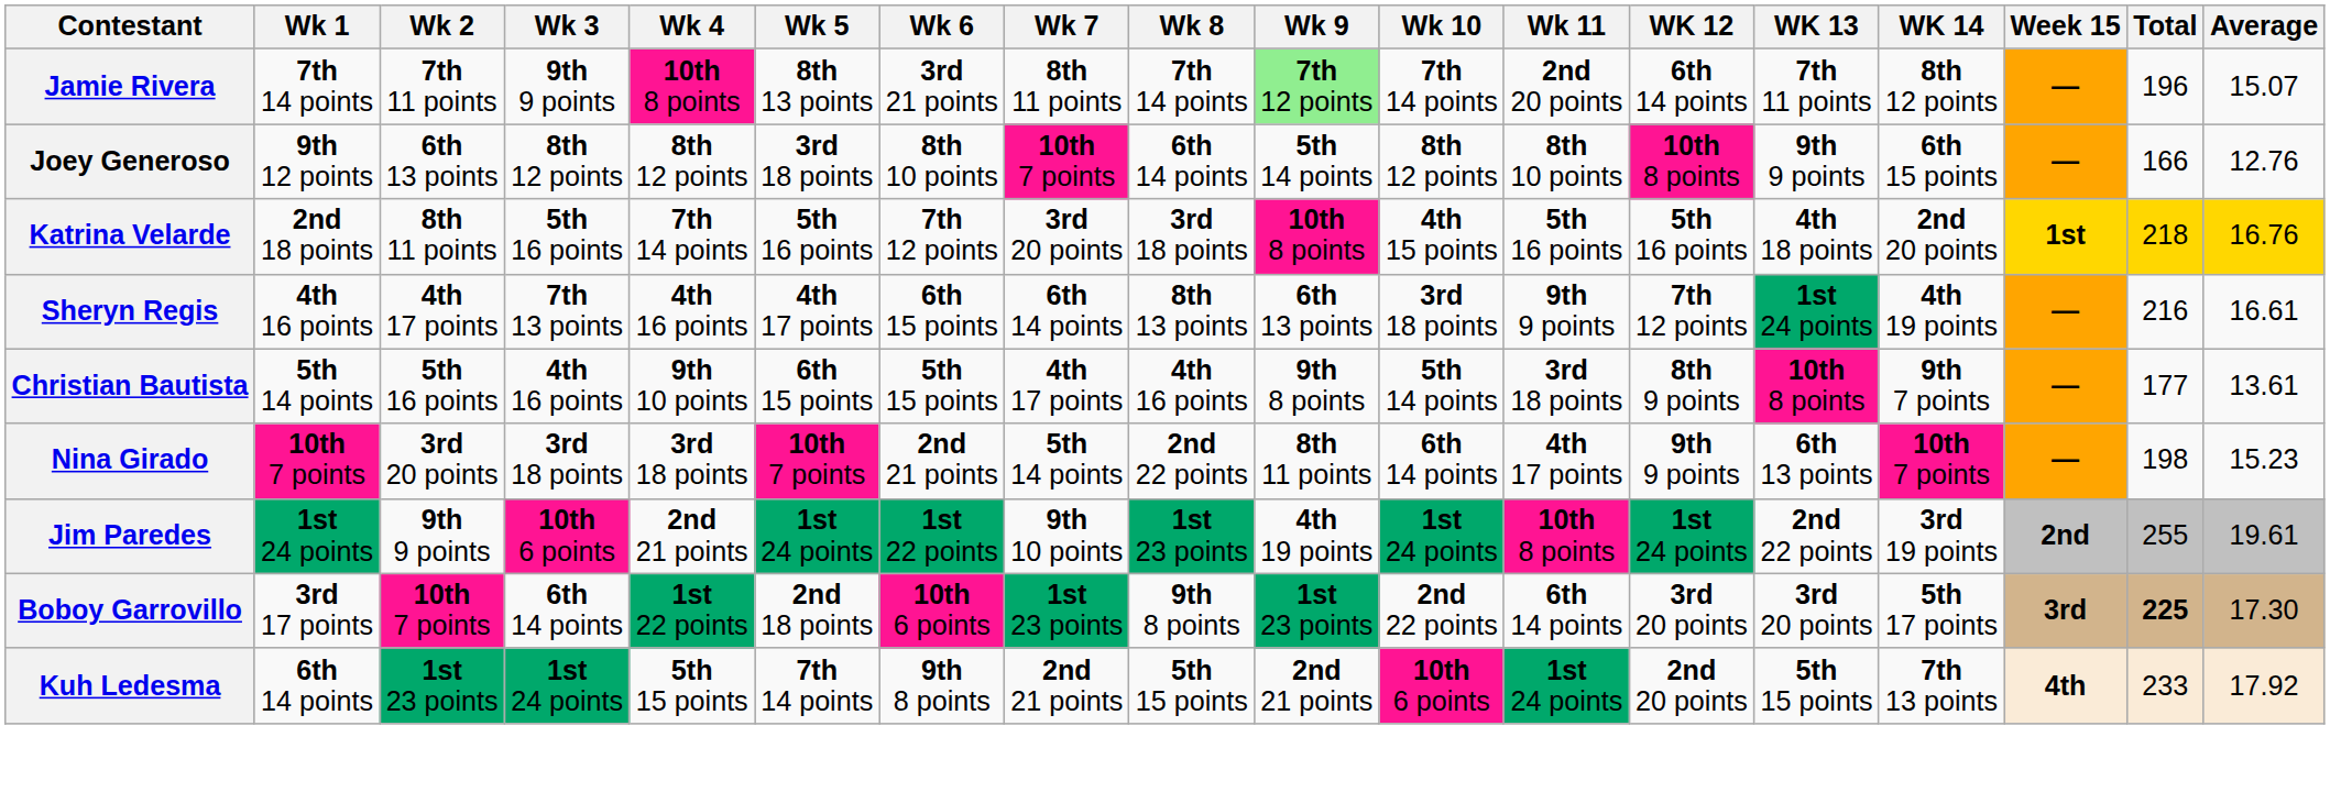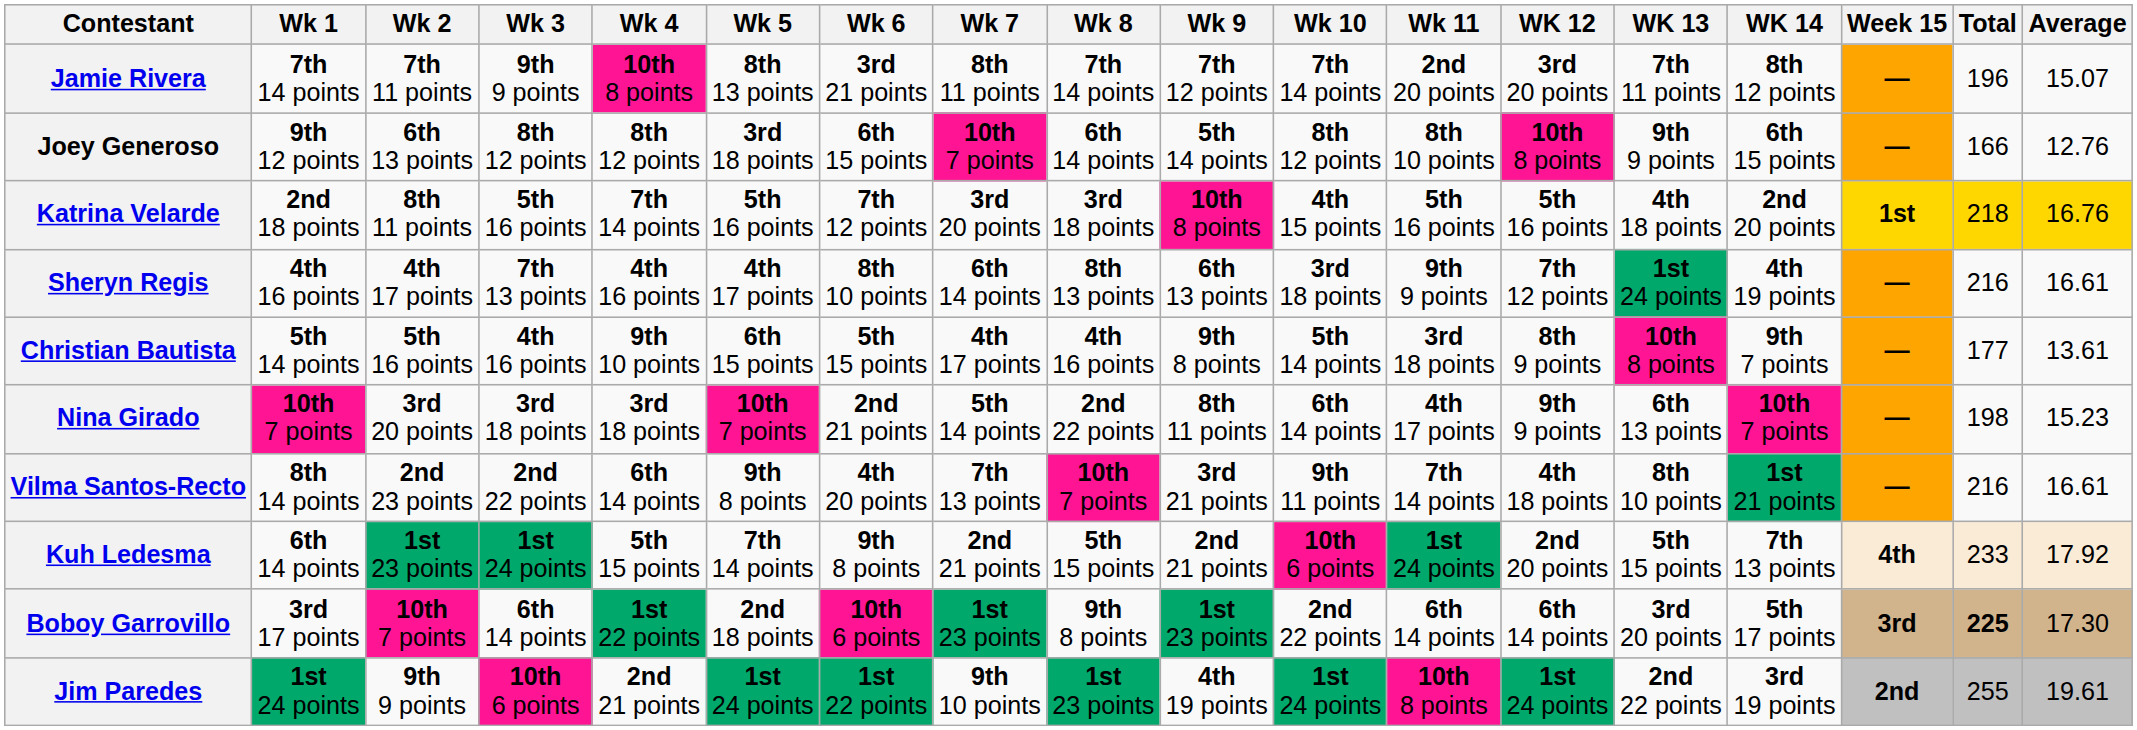Jamie Rivera | Wk 9: lightgreen background -> no background
Jamie Rivera | WK 12: 6th 14 points -> 3rd 20 points
Joey Generoso | Wk 6: 8th 10 points -> 6th 15 points
Sheryn Regis | Wk 6: 6th 15 points -> 8th 10 points
+ row: Vilma Santos-Recto | 8th 14 points | 2nd 23 points | 2nd 22 points | 6th 14 points | 9th 8 points | 4th 20 points | 7th 13 points | 10th 7 points | 3rd 21 points | 9th 11 points | 7th 14 points | 4th 18 points | 8th 10 points | 1st 21 points | — | 216 | 16.61
rows swapped: Kuh Ledesma <-> Jim Paredes
Boboy Garrovillo | WK 12: 3rd 20 points -> 6th 14 points
